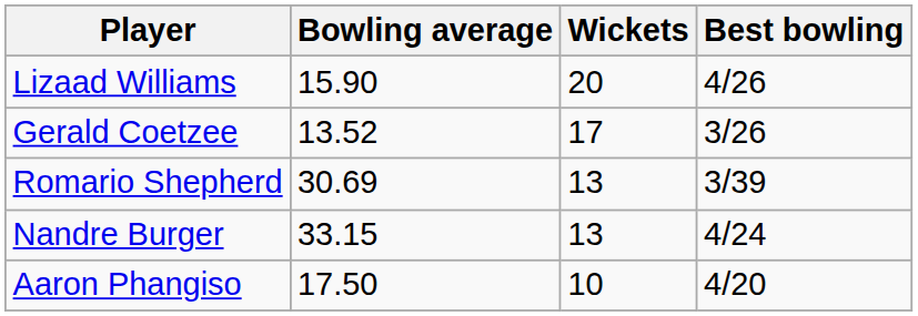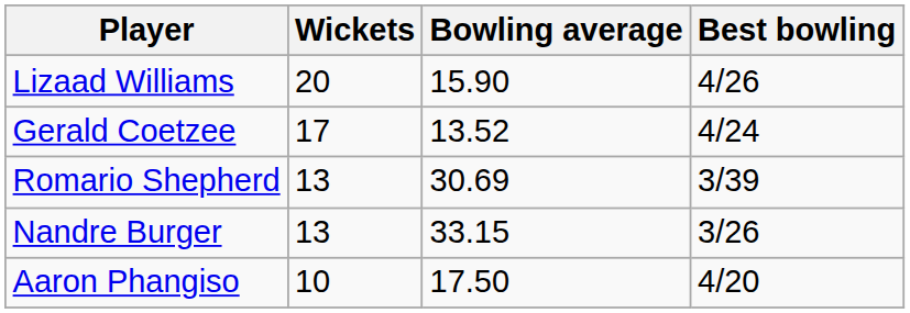columns swapped: Wickets <-> Bowling average
Gerald Coetzee | Best bowling: 3/26 -> 4/24
Nandre Burger | Best bowling: 4/24 -> 3/26
